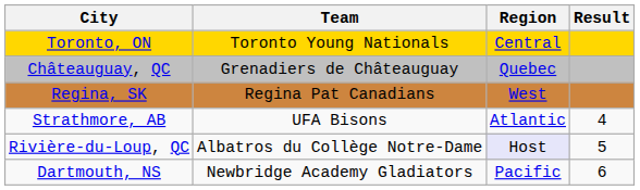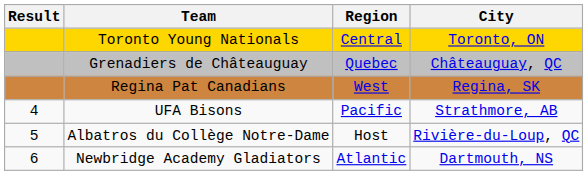columns swapped: Result <-> City
UFA Bisons | Region: Atlantic -> Pacific
Albatros du Collège Notre-Dame | Region: lavender background -> no background
Newbridge Academy Gladiators | Region: Pacific -> Atlantic
